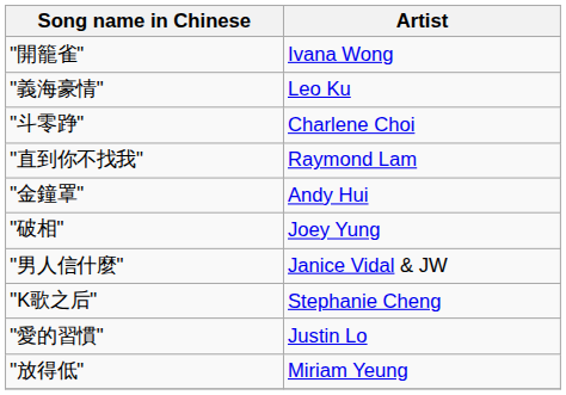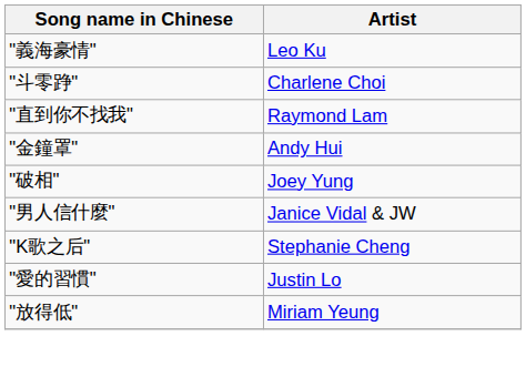- row: "開籠雀" | Ivana Wong
